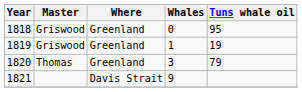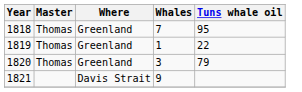1818 | Master: Griswood -> Thomas
1818 | Whales: 0 -> 7
1819 | Master: Griswood -> Thomas
1819 | Tuns whale oil: 19 -> 22
